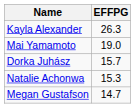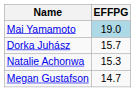- row: Kayla Alexander | 26.3
Mai Yamamoto | EFFPG: no background -> lightblue background
